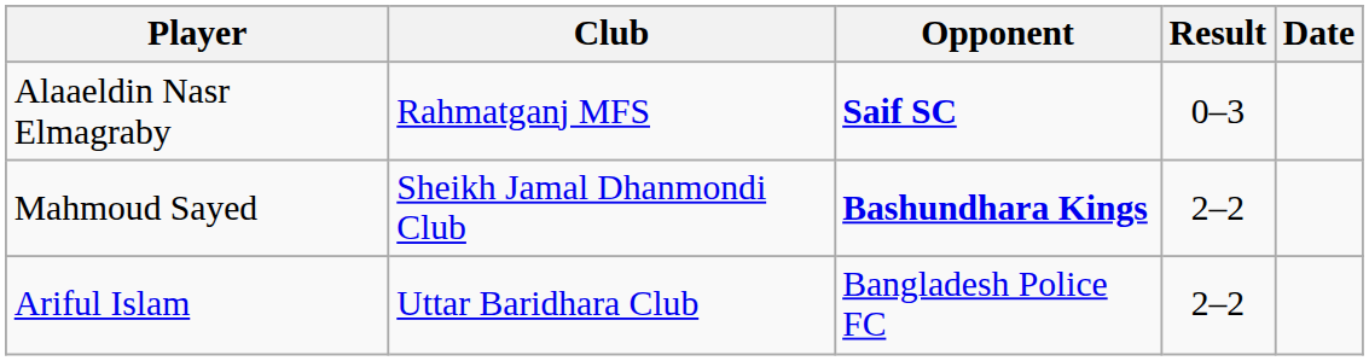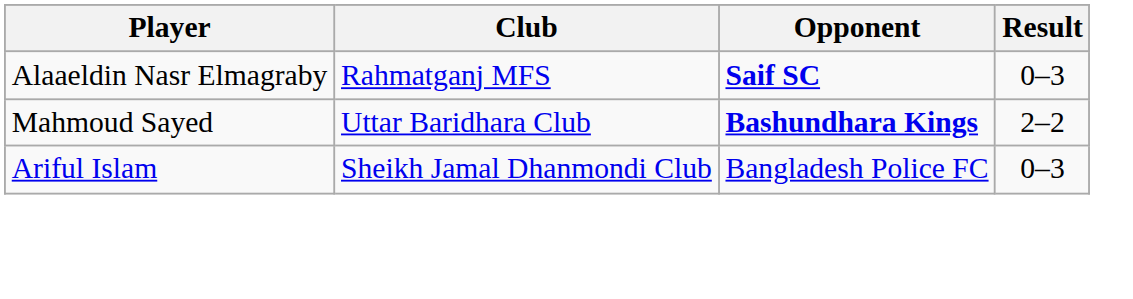- column: Date
Mahmoud Sayed | Club: Sheikh Jamal Dhanmondi Club -> Uttar Baridhara Club
Ariful Islam | Club: Uttar Baridhara Club -> Sheikh Jamal Dhanmondi Club
Ariful Islam | Result: 2–2 -> 0–3
